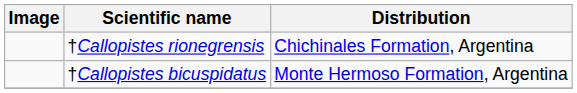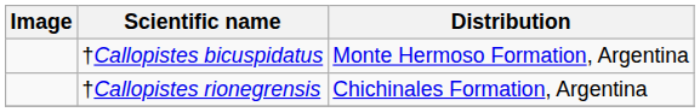rows swapped: †Callopistes bicuspidatus <-> †Callopistes rionegrensis
